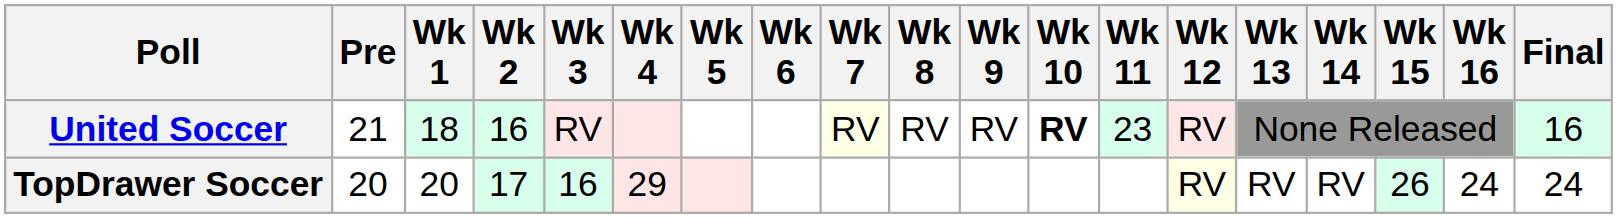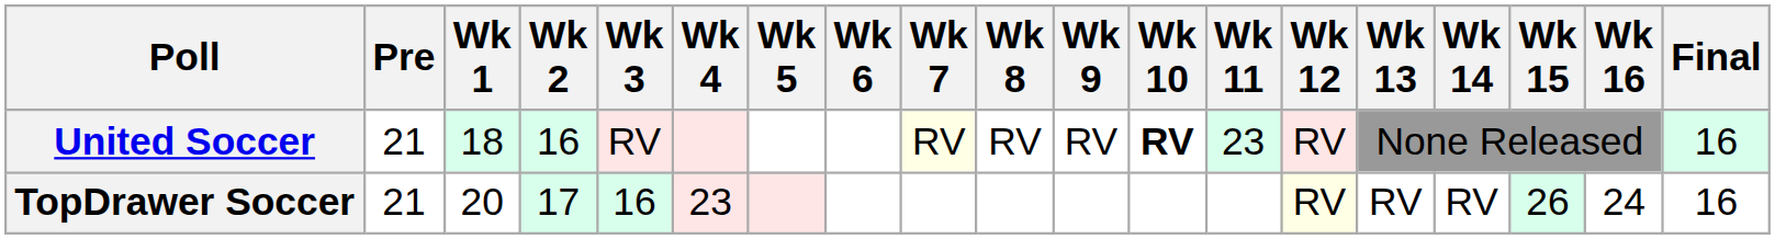TopDrawer Soccer | Pre: 20 -> 21
TopDrawer Soccer | Wk 4: 29 -> 23
TopDrawer Soccer | Final: 24 -> 16
